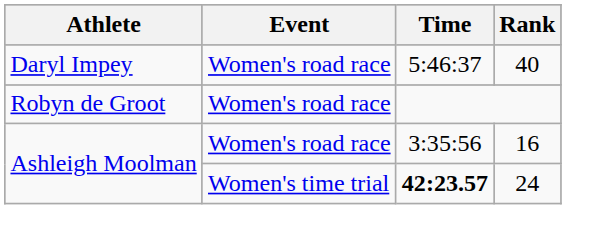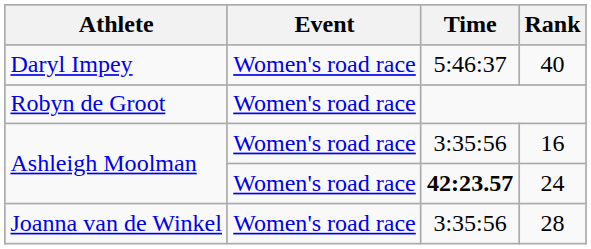24 | Event: Women's time trial -> Women's road race
+ row: Joanna van de Winkel | Women's road race | 3:35:56 | 28
